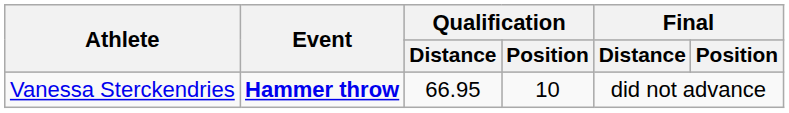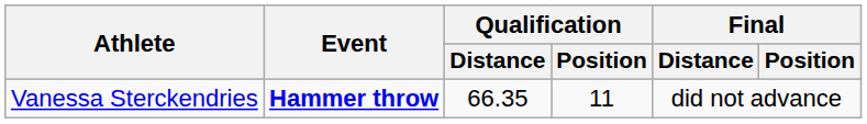Vanessa Sterckendries | Qualification / Distance: 66.95 -> 66.35
Vanessa Sterckendries | Qualification / Position: 10 -> 11
